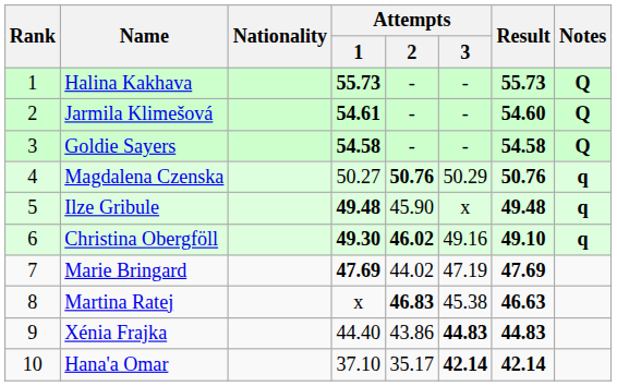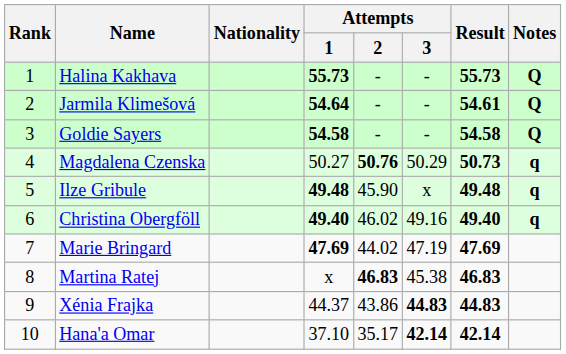Jarmila Klimešová | Attempts / 1: 54.61 -> 54.64
Jarmila Klimešová | Result: 54.60 -> 54.61
Magdalena Czenska | Result: 50.76 -> 50.73
Christina Obergföll | Attempts / 1: 49.30 -> 49.40
Christina Obergföll | Attempts / 2: bold -> normal
Christina Obergföll | Result: 49.10 -> 49.40
Martina Ratej | Result: 46.63 -> 46.83
Xénia Frajka | Attempts / 1: 44.40 -> 44.37
